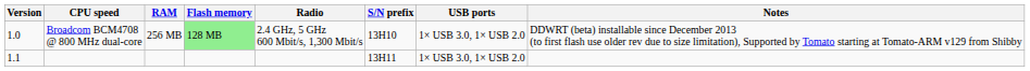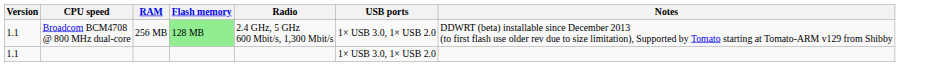- column: S/N prefix | 13H10 | 13H11
Broadcom BCM4708 @ 800 MHz dual-core | Version: 1.0 -> 1.1
